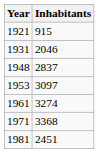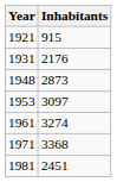1931 | Inhabitants: 2046 -> 2176
1948 | Inhabitants: 2837 -> 2873
